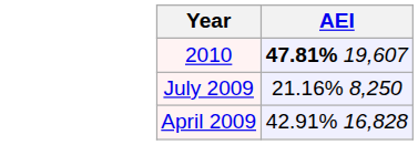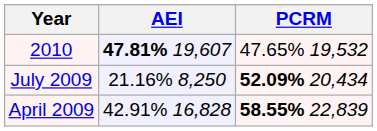+ column: PCRM | 47.65% 19,532 | 52.09% 20,434 | 58.55% 22,839
